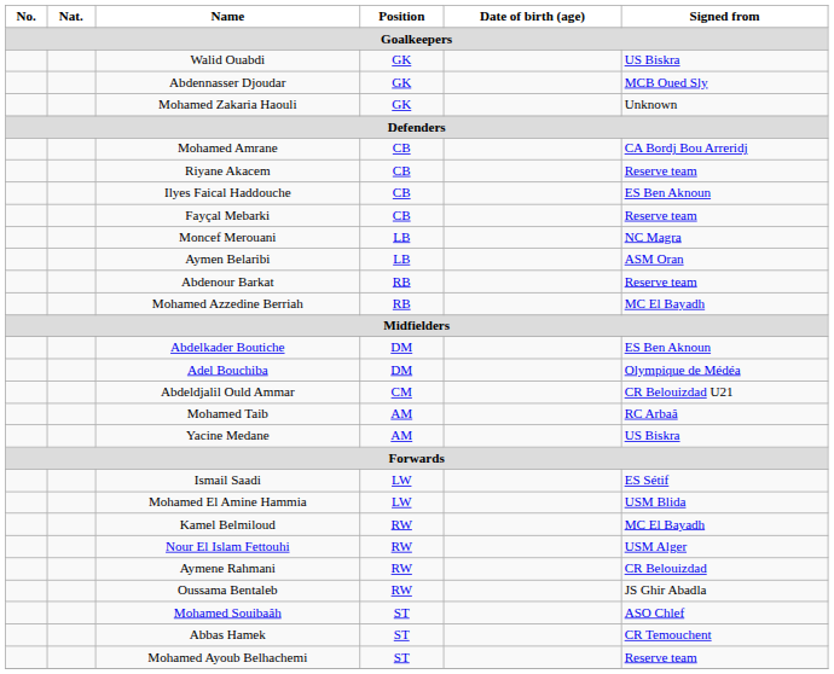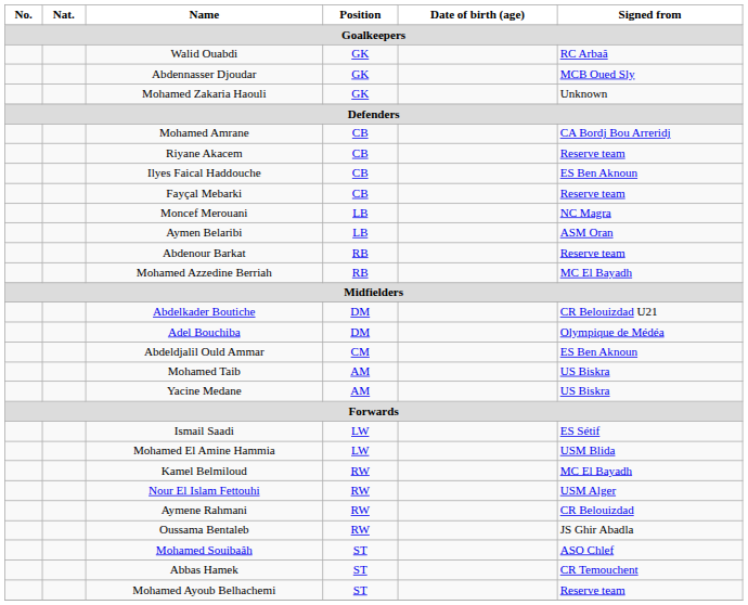Walid Ouabdi | Signed from: US Biskra -> RC Arbaâ
Abdelkader Boutiche | Signed from: ES Ben Aknoun -> CR Belouizdad U21
Abdeldjalil Ould Ammar | Signed from: CR Belouizdad U21 -> ES Ben Aknoun
Mohamed Taib | Signed from: RC Arbaâ -> US Biskra
